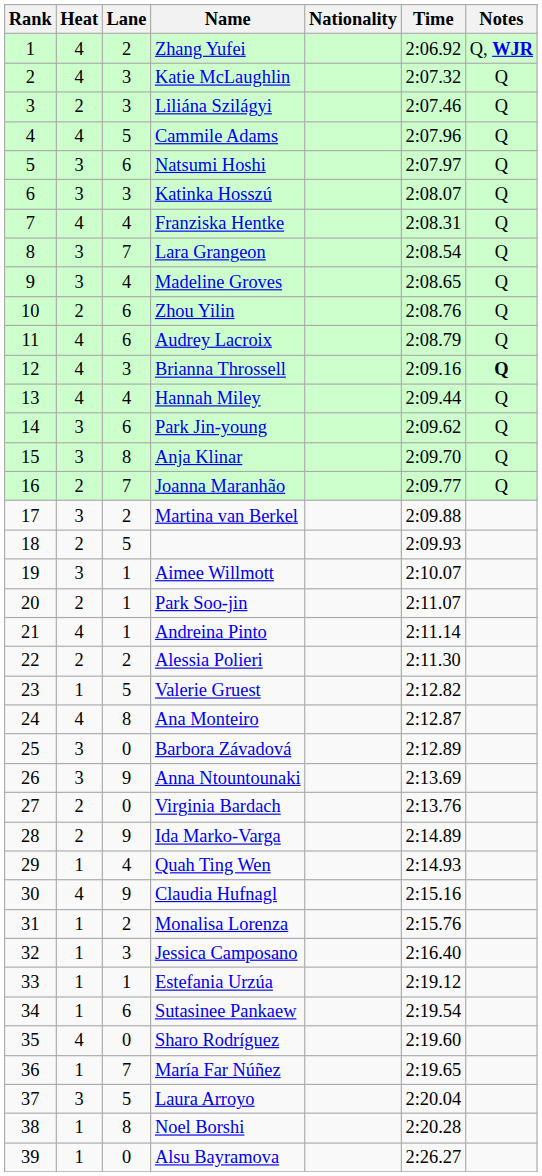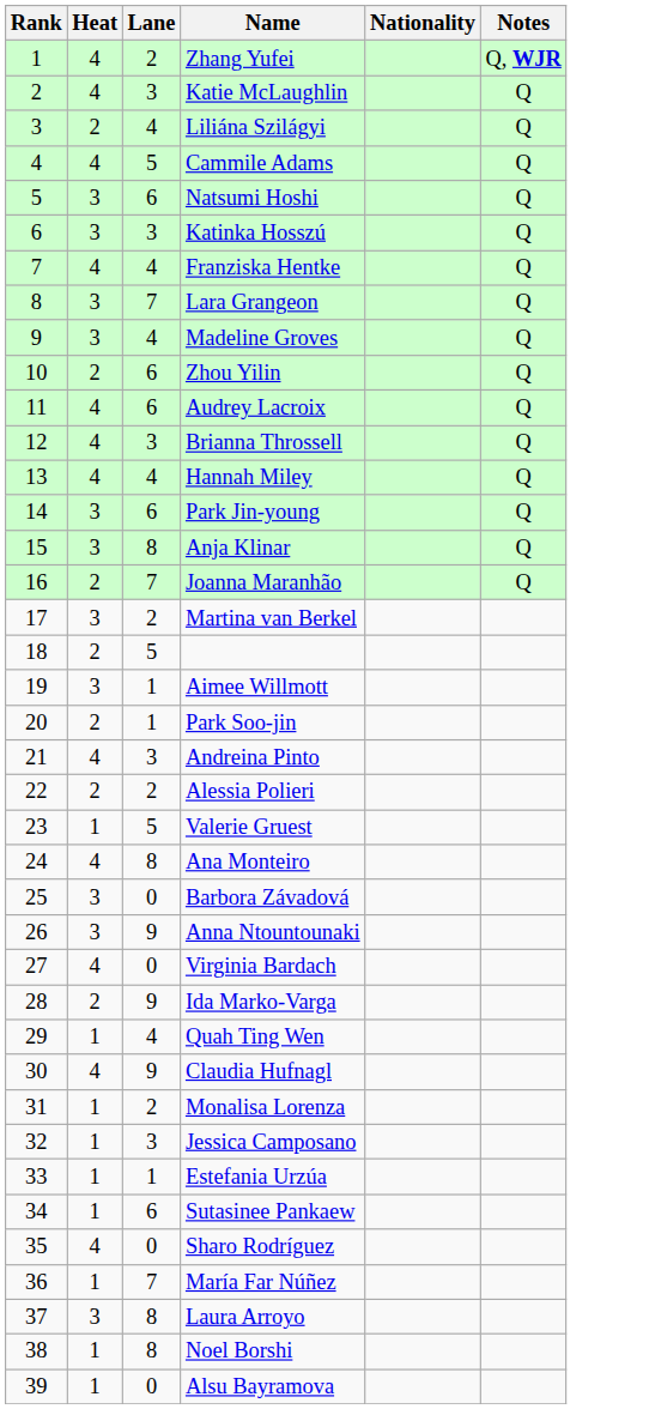- column: Time | 2:06.92 | 2:07.32 | 2:07.46 | 2:07.96 | 2:07.97 | 2:08.07 | 2:08.31 | 2:08.54 | 2:08.65 | 2:08.76 | 2:08.79 | 2:09.16 | 2:09.44 | 2:09.62 | 2:09.70 | 2:09.77 | 2:09.88 | 2:09.93 | 2:10.07 | 2:11.07 | 2:11.14 | 2:11.30 | 2:12.82 | 2:12.87 | 2:12.89 | 2:13.69 | 2:13.76 | 2:14.89 | 2:14.93 | 2:15.16 | 2:15.76 | 2:16.40 | 2:19.12 | 2:19.54 | 2:19.60 | 2:19.65 | 2:20.04 | 2:20.28 | 2:26.27
Liliána Szilágyi | Lane: 3 -> 4
Brianna Throssell | Notes: bold -> normal
Andreina Pinto | Lane: 1 -> 3
Virginia Bardach | Heat: 2 -> 4
Laura Arroyo | Lane: 5 -> 8
